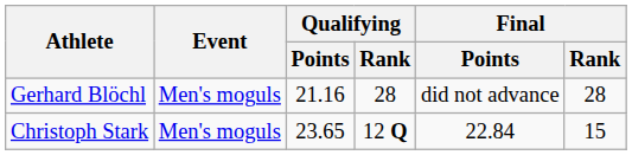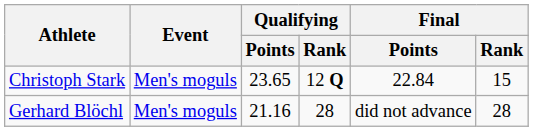rows swapped: Gerhard Blöchl <-> Christoph Stark
